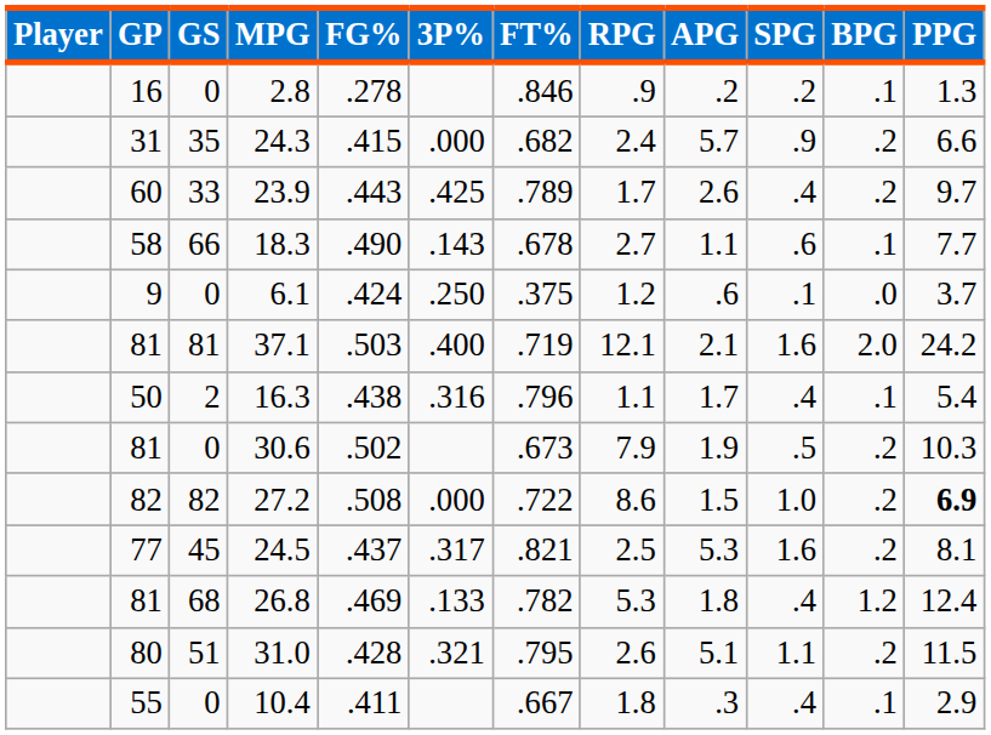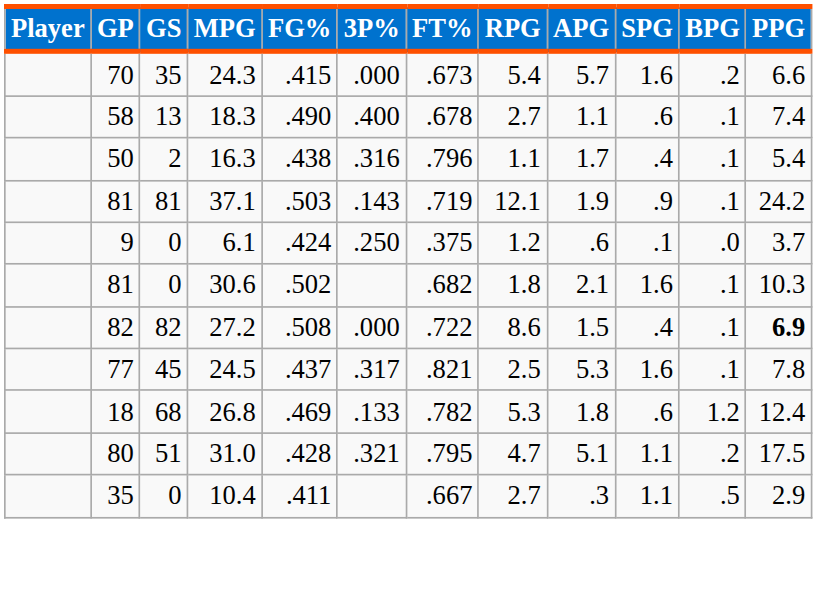- row: 16 | 0 | 2.8 | .278 | .846 | .9 | .2 | .2 | .1 | 1.3
24.3 | GP: 31 -> 70
24.3 | FT%: .682 -> .673
24.3 | RPG: 2.4 -> 5.4
24.3 | SPG: .9 -> 1.6
- row: 60 | 33 | 23.9 | .443 | .425 | .789 | 1.7 | 2.6 | .4 | .2 | 9.7
18.3 | GS: 66 -> 13
18.3 | 3P%: .143 -> .400
18.3 | PPG: 7.7 -> 7.4
rows swapped: 16.3 <-> 6.1
37.1 | 3P%: .400 -> .143
37.1 | APG: 2.1 -> 1.9
37.1 | SPG: 1.6 -> .9
37.1 | BPG: 2.0 -> .1
30.6 | FT%: .673 -> .682
30.6 | RPG: 7.9 -> 1.8
30.6 | APG: 1.9 -> 2.1
30.6 | SPG: .5 -> 1.6
30.6 | BPG: .2 -> .1
27.2 | SPG: 1.0 -> .4
27.2 | BPG: .2 -> .1
24.5 | BPG: .2 -> .1
24.5 | PPG: 8.1 -> 7.8
26.8 | GP: 81 -> 18
26.8 | SPG: .4 -> .6
31.0 | RPG: 2.6 -> 4.7
31.0 | PPG: 11.5 -> 17.5
10.4 | GP: 55 -> 35
10.4 | RPG: 1.8 -> 2.7
10.4 | SPG: .4 -> 1.1
10.4 | BPG: .1 -> .5
